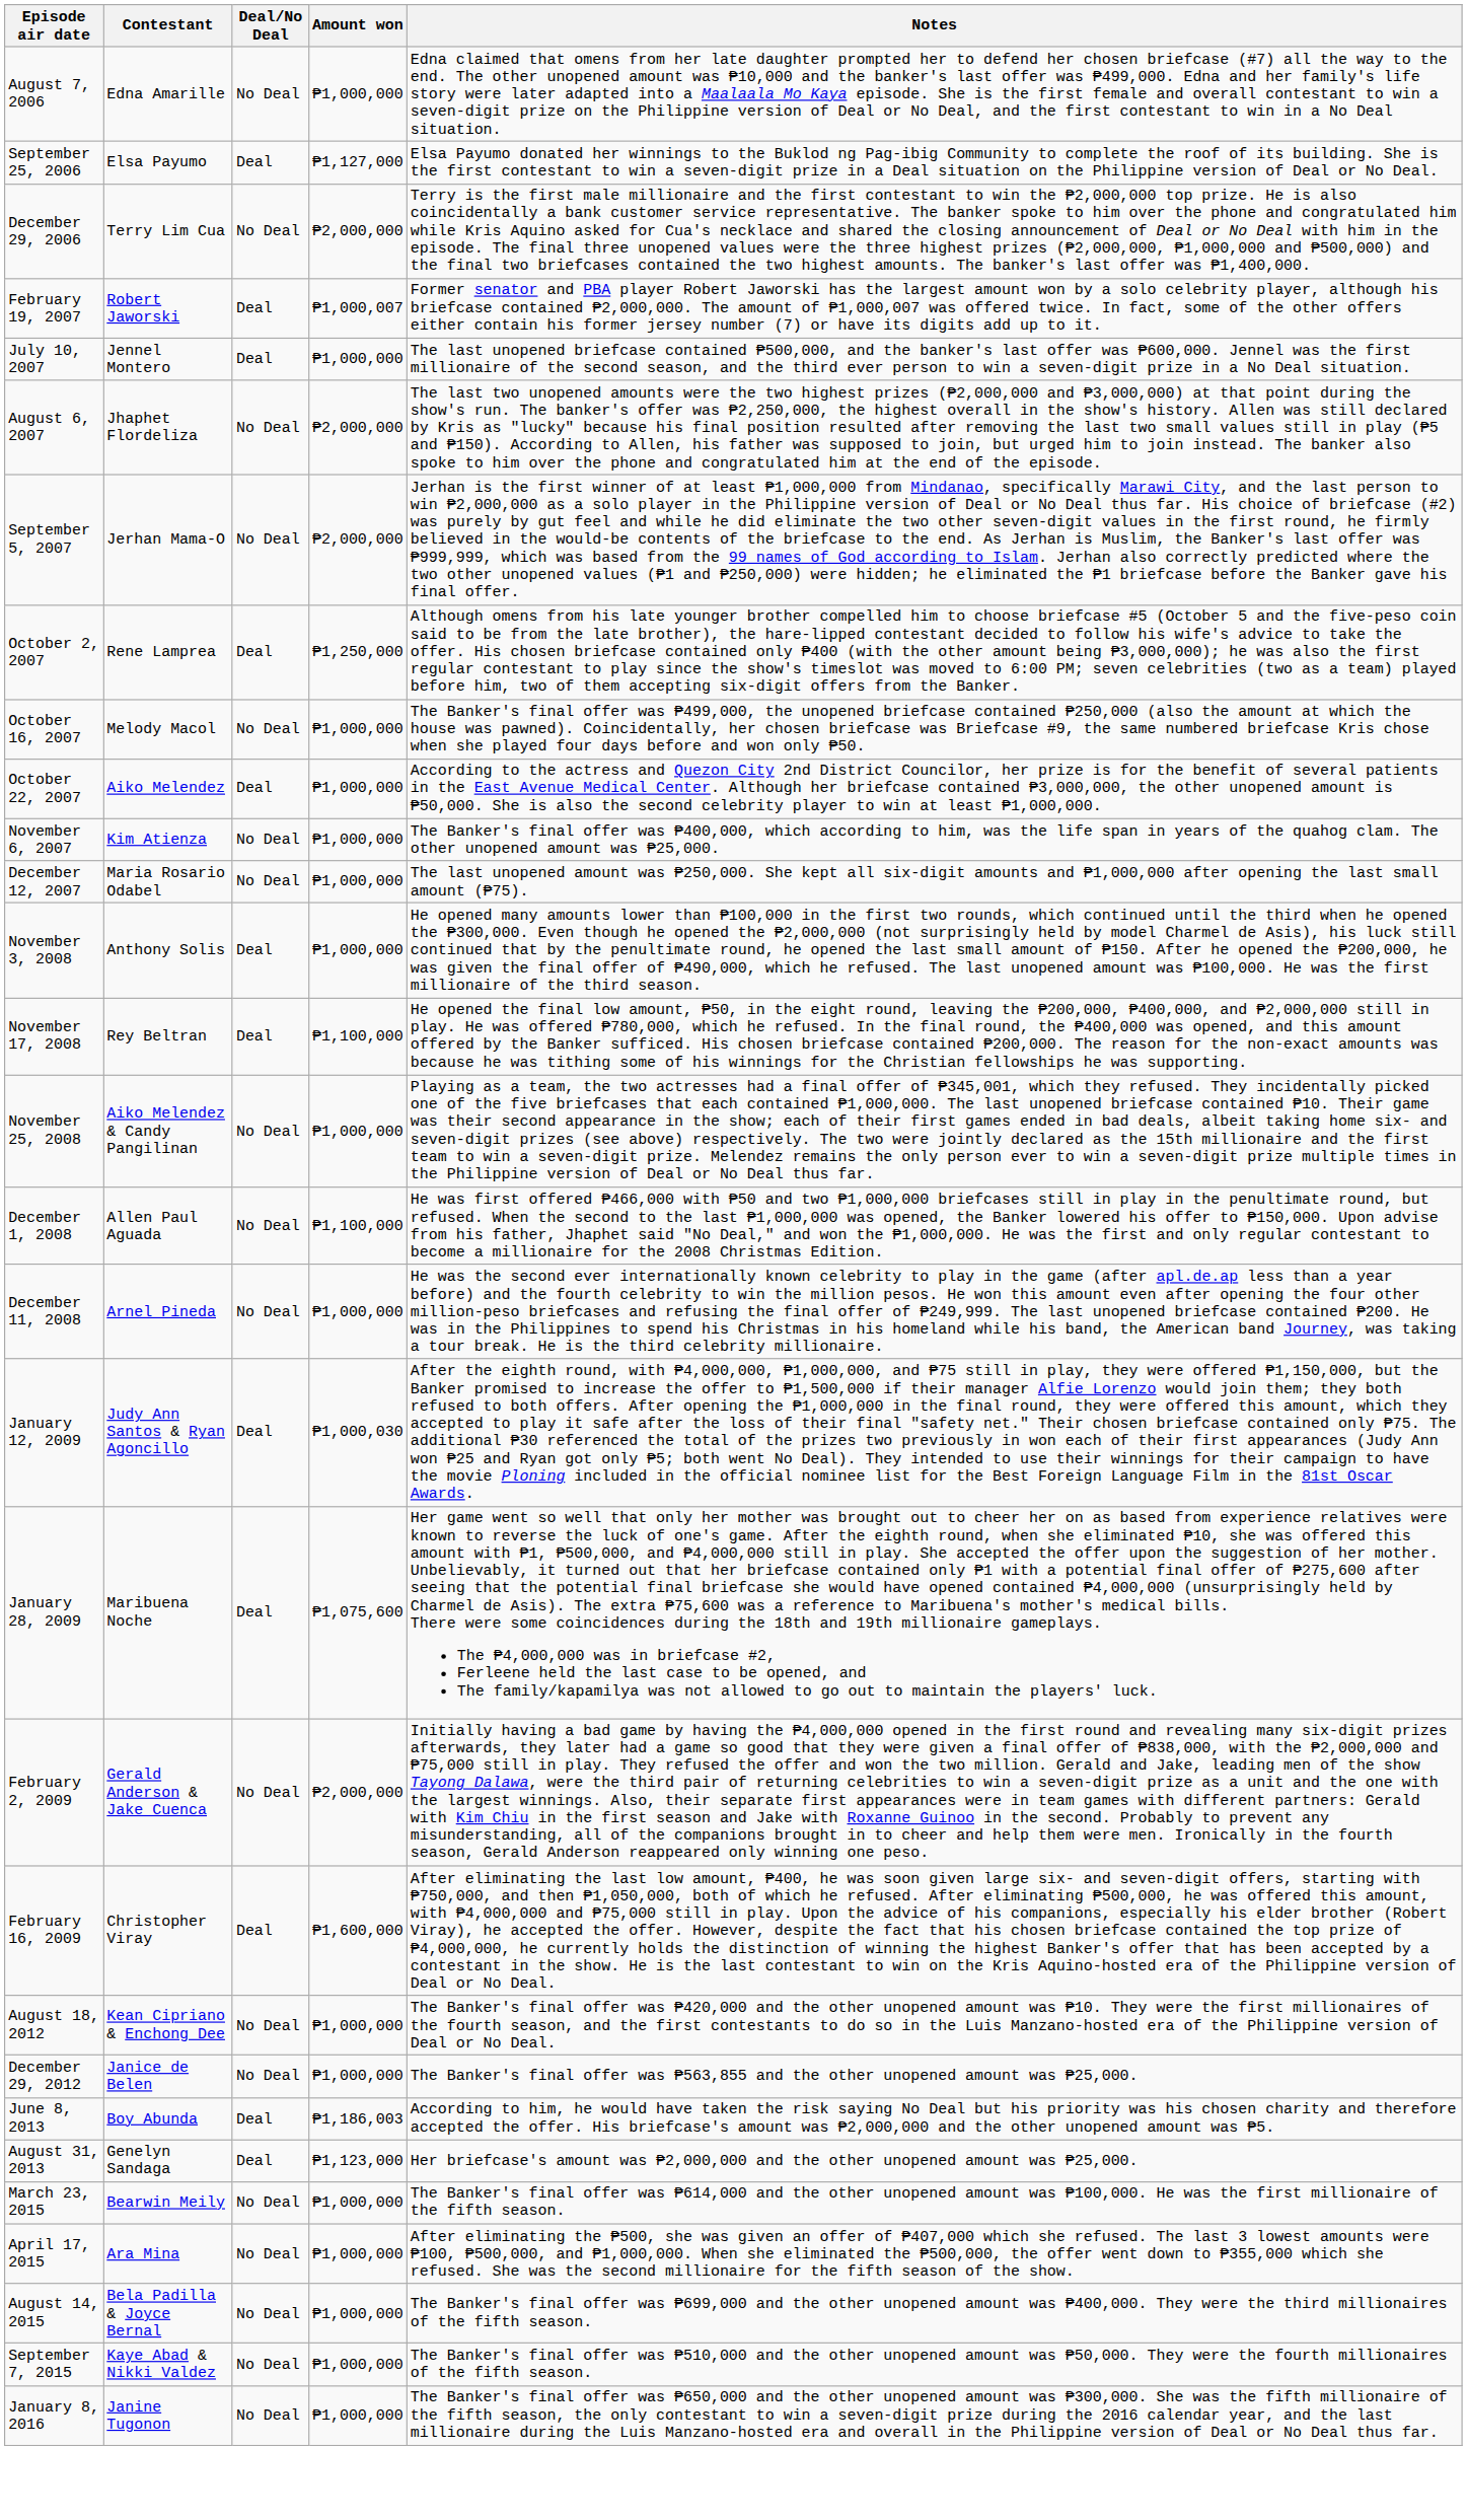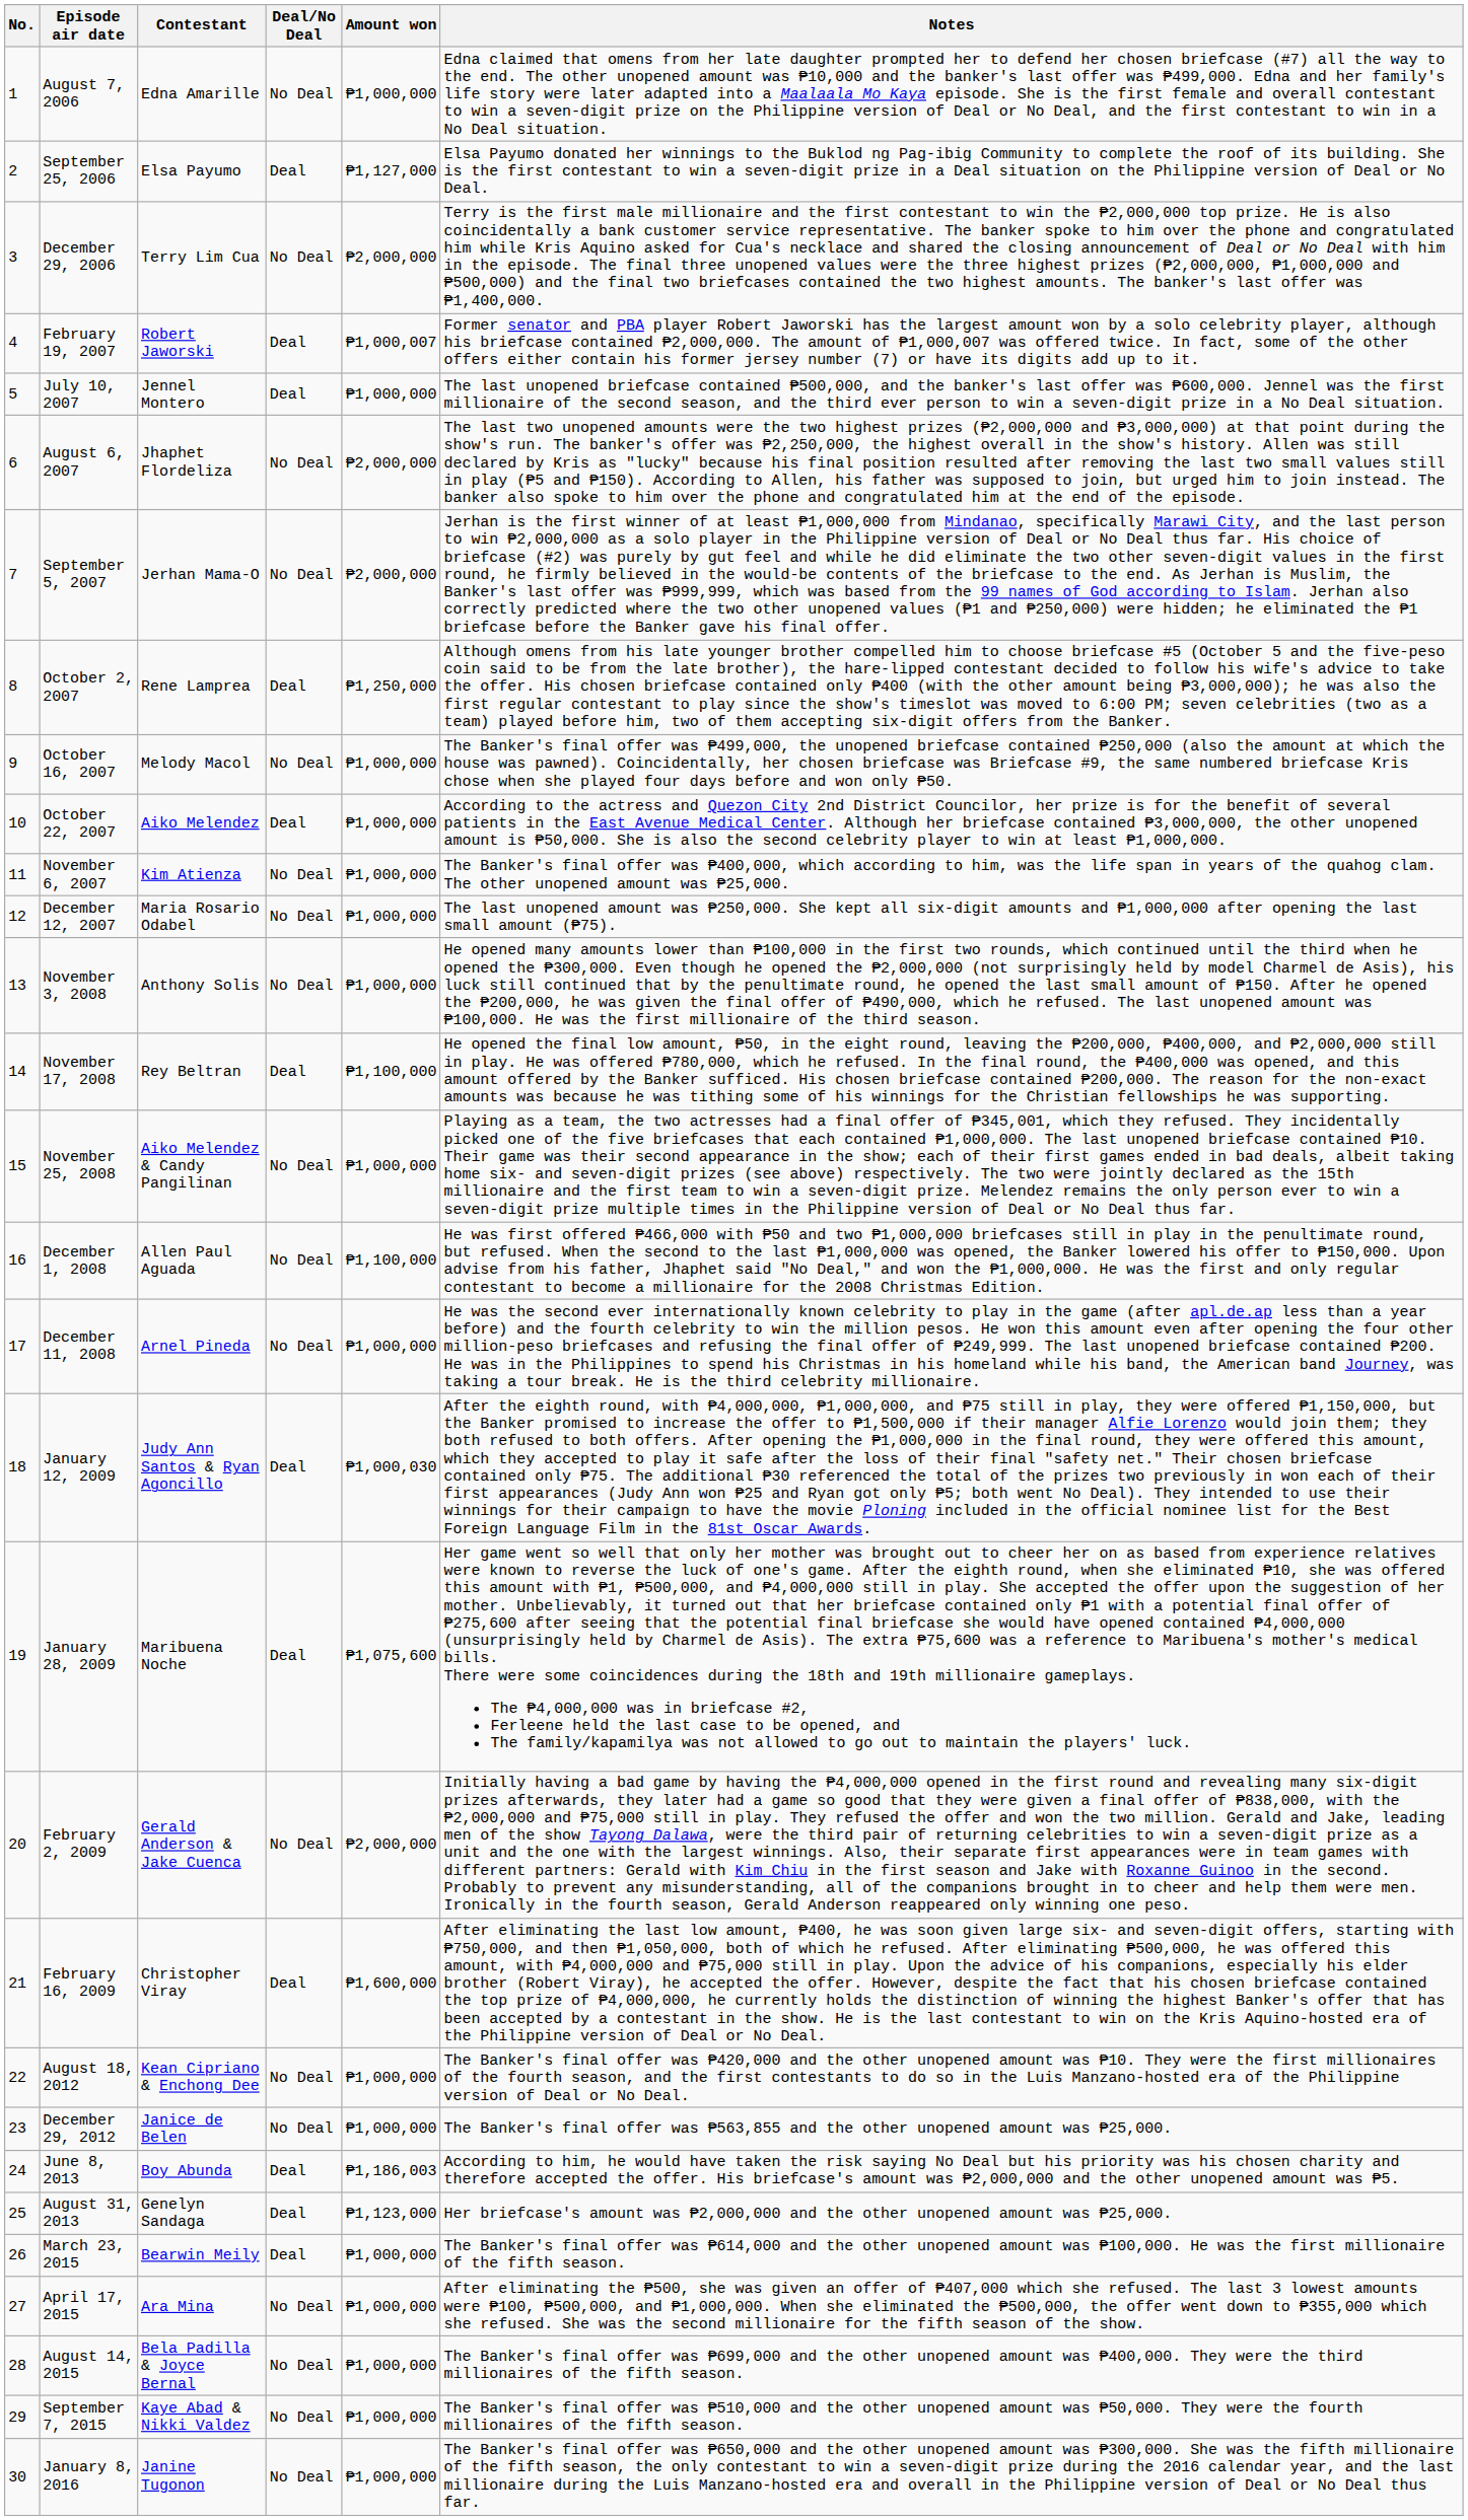+ column: No. | 1 | 2 | 3 | 4 | 5 | 6 | 7 | 8 | 9 | 10 | 11 | 12 | 13 | 14 | 15 | 16 | 17 | 18 | 19 | 20 | 21 | 22 | 23 | 24 | 25 | 26 | 27 | 28 | 29 | 30
November 3, 2008 | Deal/No Deal: Deal -> No Deal
March 23, 2015 | Deal/No Deal: No Deal -> Deal
